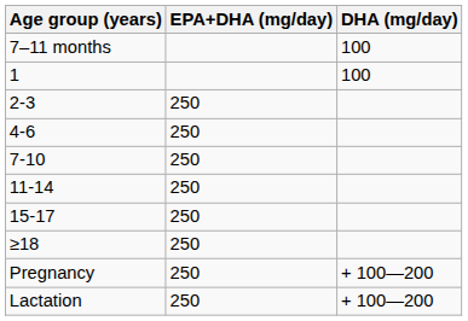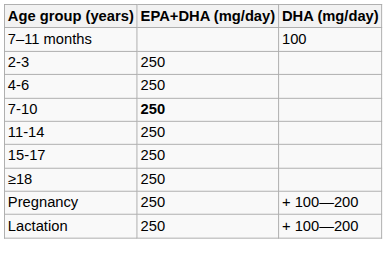- row: 1 | 100
7-10 | EPA+DHA (mg/day): normal -> bold
